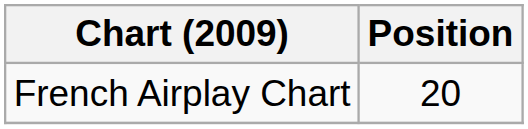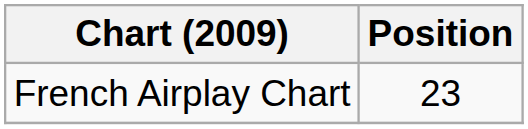French Airplay Chart | Position: 20 -> 23
